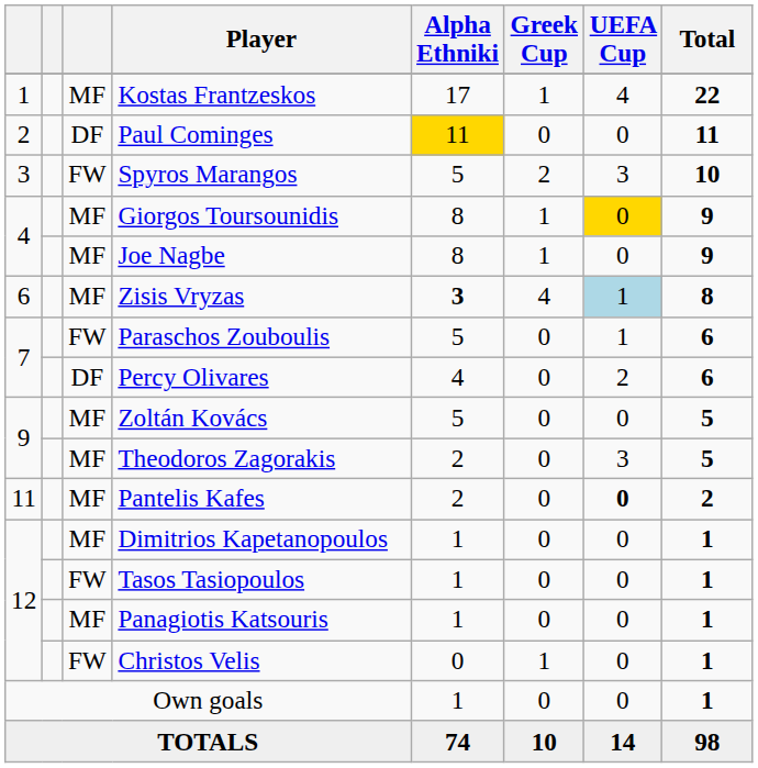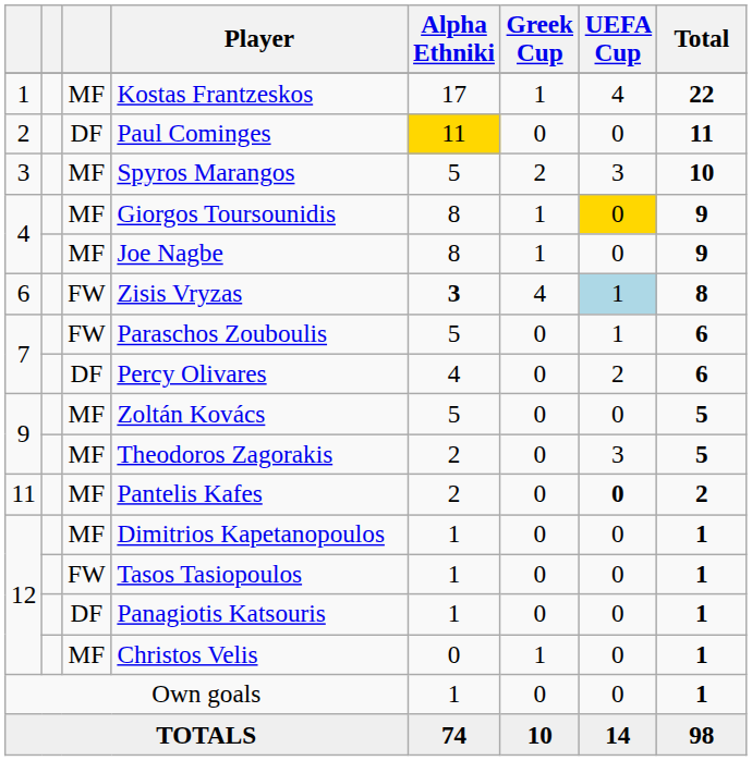Spyros Marangos | column 3: FW -> MF
Zisis Vryzas | column 3: MF -> FW
Panagiotis Katsouris | column 3: MF -> DF
Christos Velis | column 3: FW -> MF
